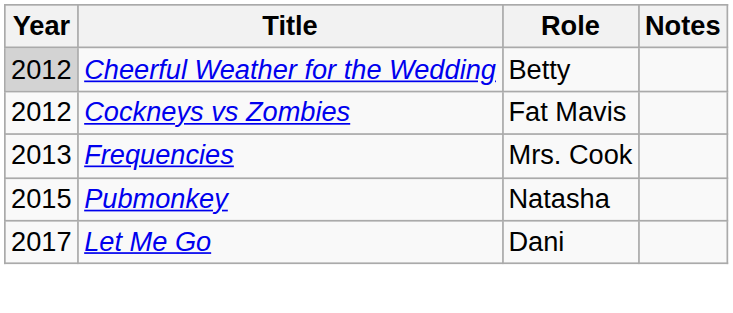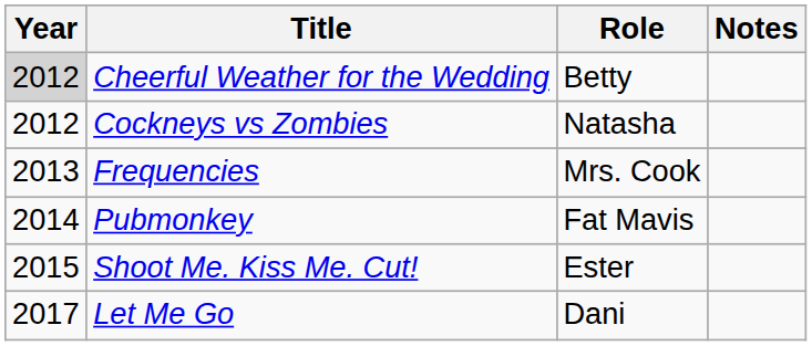Cockneys vs Zombies | Role: Fat Mavis -> Natasha
Pubmonkey | Year: 2015 -> 2014
Pubmonkey | Role: Natasha -> Fat Mavis
+ row: 2015 | Shoot Me. Kiss Me. Cut! | Ester
